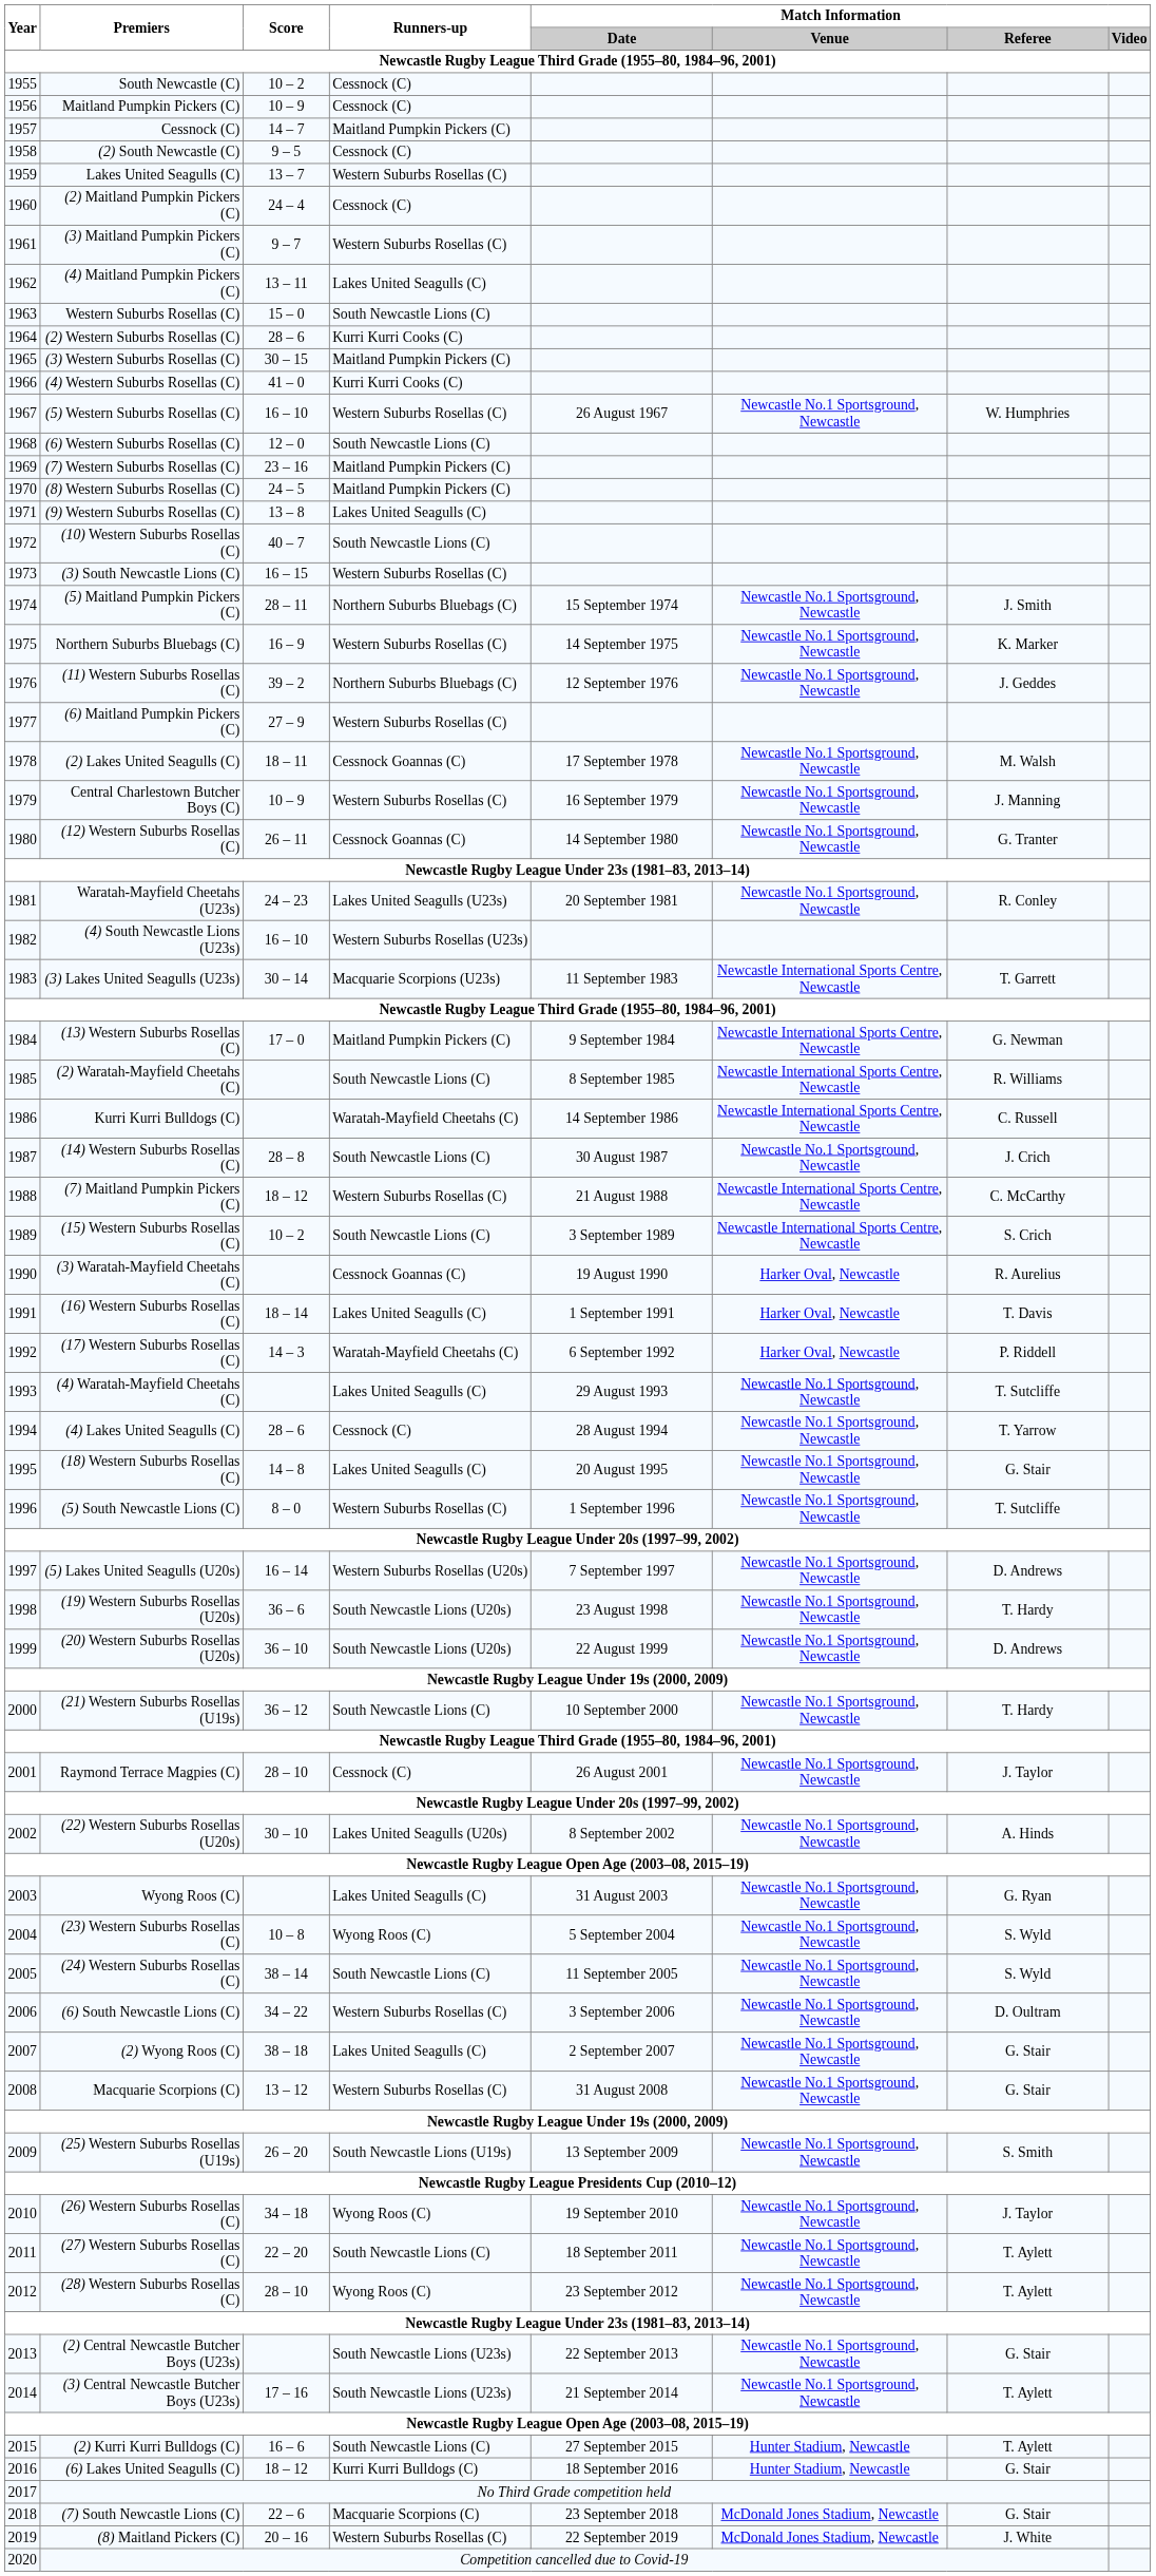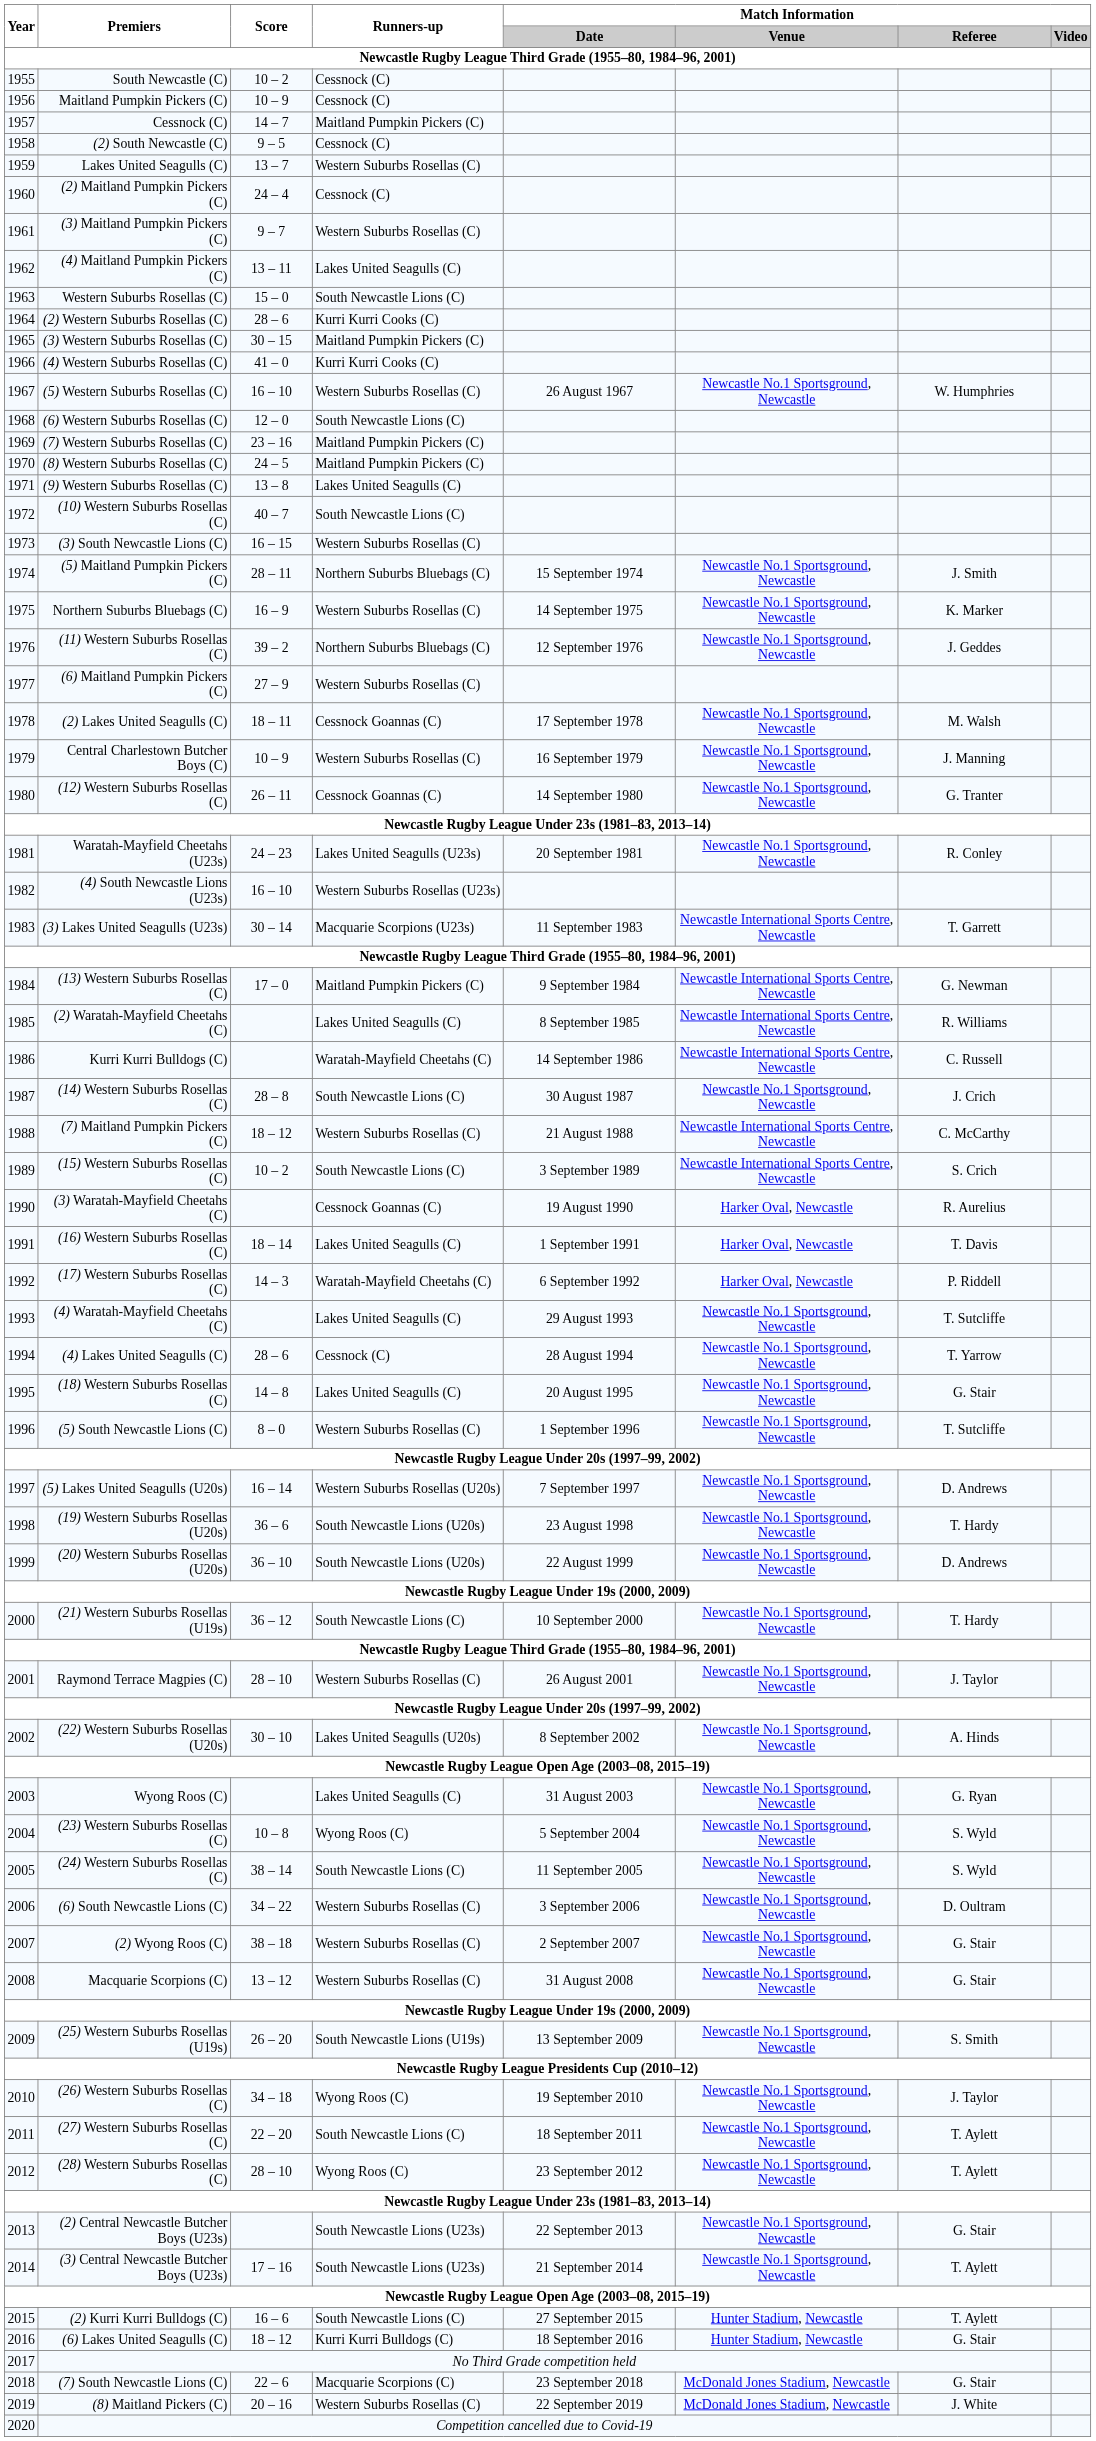(2) Waratah-Mayfield Cheetahs (C) | Runners-up: South Newcastle Lions (C) -> Lakes United Seagulls (C)
Raymond Terrace Magpies (C) | Runners-up: Cessnock (C) -> Western Suburbs Rosellas (C)
(2) Wyong Roos (C) | Runners-up: Lakes United Seagulls (C) -> Western Suburbs Rosellas (C)
